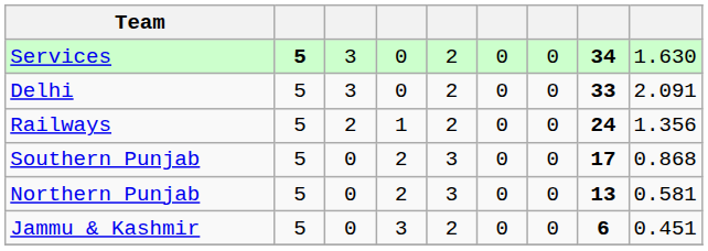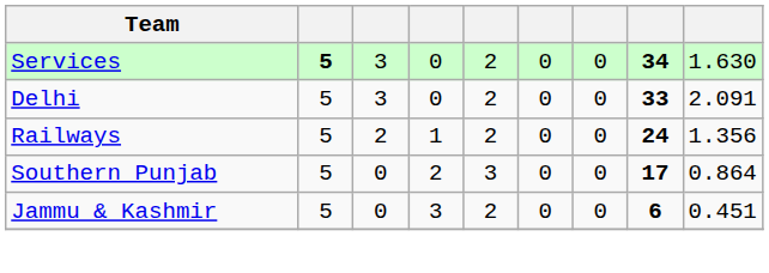Southern Punjab | column 9: 0.868 -> 0.864
- row: Northern Punjab | 5 | 0 | 2 | 3 | 0 | 0 | 13 | 0.581
